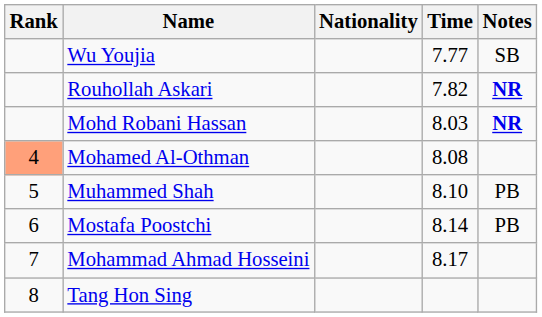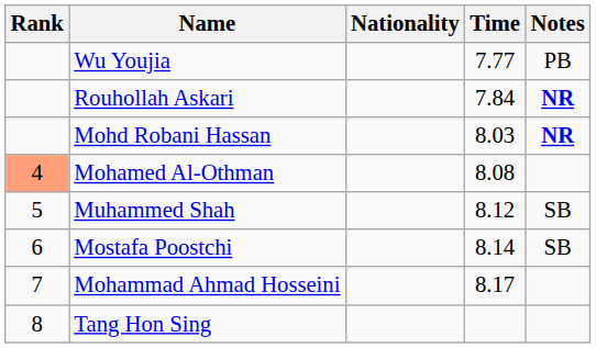Wu Youjia | Notes: SB -> PB
Rouhollah Askari | Time: 7.82 -> 7.84
Muhammed Shah | Time: 8.10 -> 8.12
Muhammed Shah | Notes: PB -> SB
Mostafa Poostchi | Notes: PB -> SB
